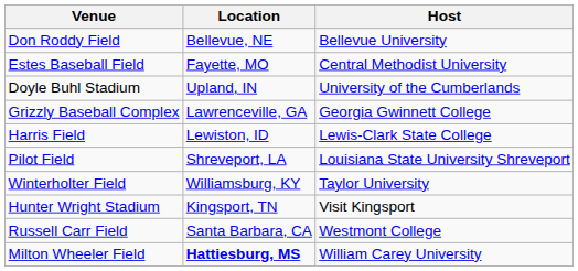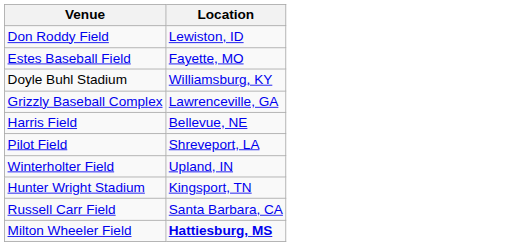- column: Host | Bellevue University | Central Methodist University | University of the Cumberlands | Georgia Gwinnett College | Lewis-Clark State College | Louisiana State University Shreveport | Taylor University | Visit Kingsport | Westmont College | William Carey University
Don Roddy Field | Location: Bellevue, NE -> Lewiston, ID
Doyle Buhl Stadium | Location: Upland, IN -> Williamsburg, KY
Harris Field | Location: Lewiston, ID -> Bellevue, NE
Winterholter Field | Location: Williamsburg, KY -> Upland, IN
